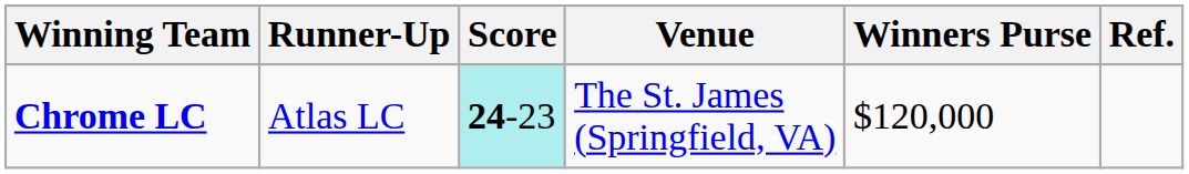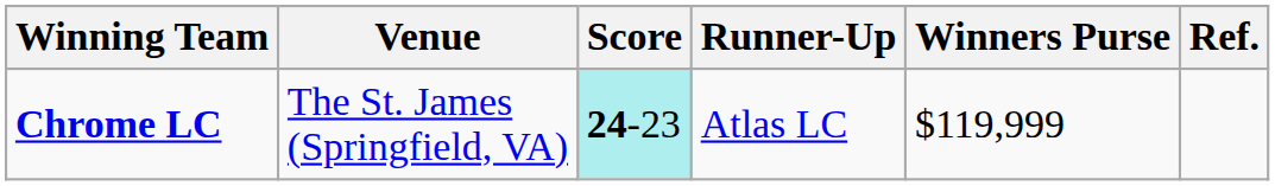columns swapped: Runner-Up <-> Venue
Chrome LC | Winners Purse: $120,000 -> $119,999
